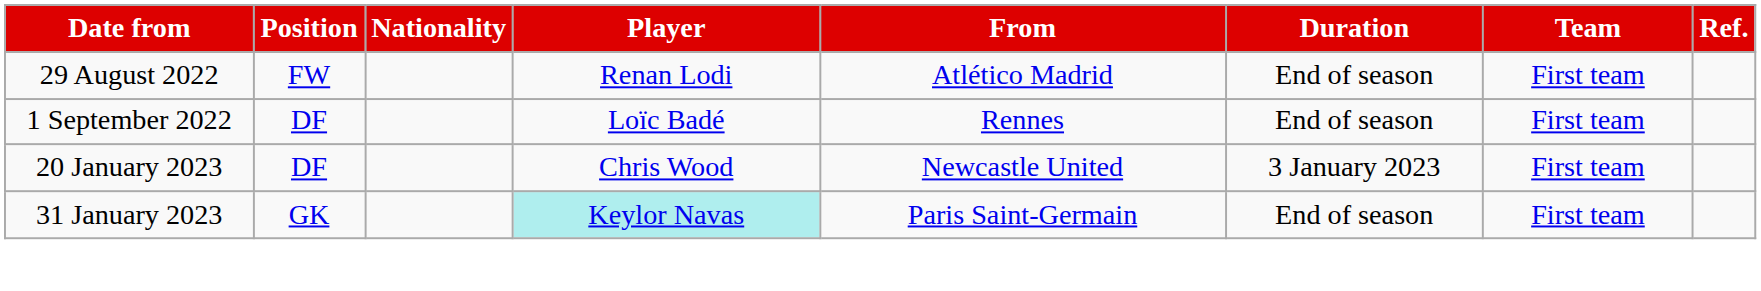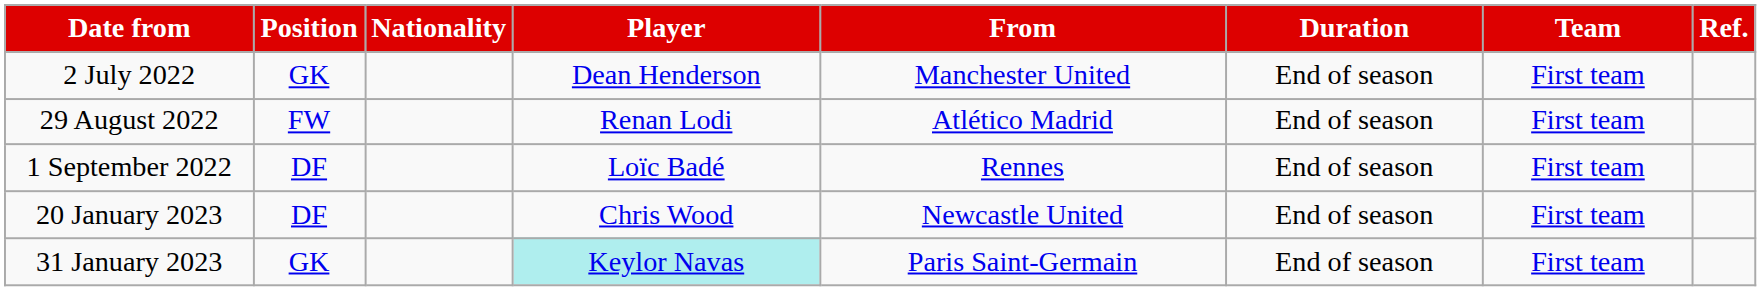+ row: 2 July 2022 | GK | Dean Henderson | Manchester United | End of season | First team
20 January 2023 | Duration: 3 January 2023 -> End of season
